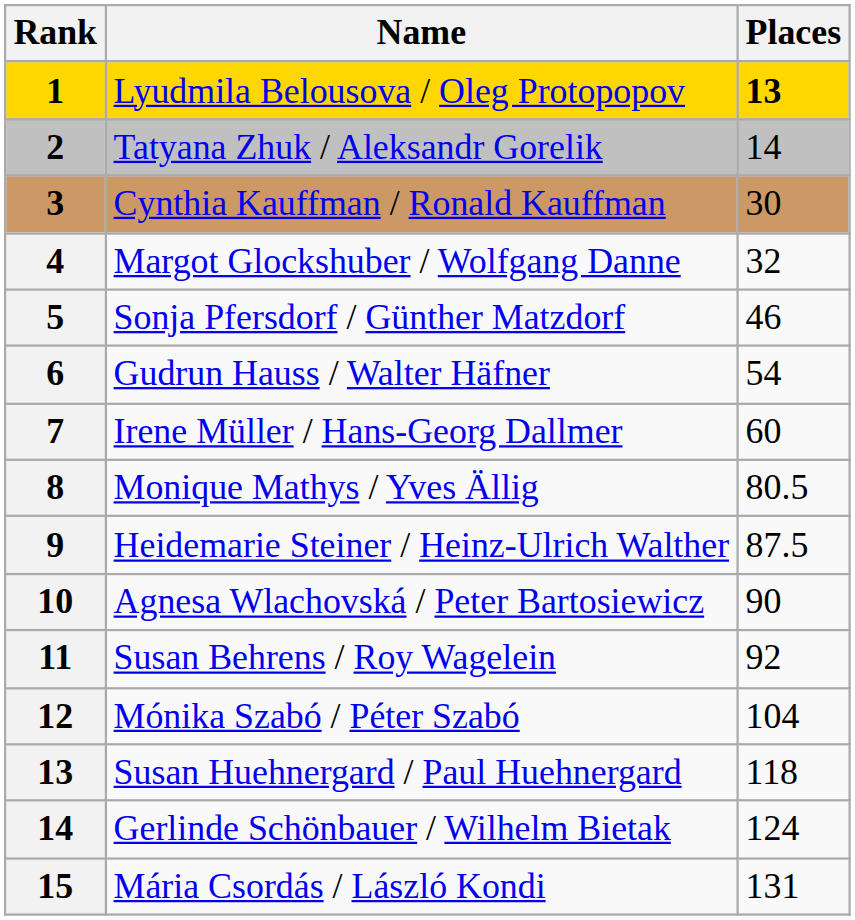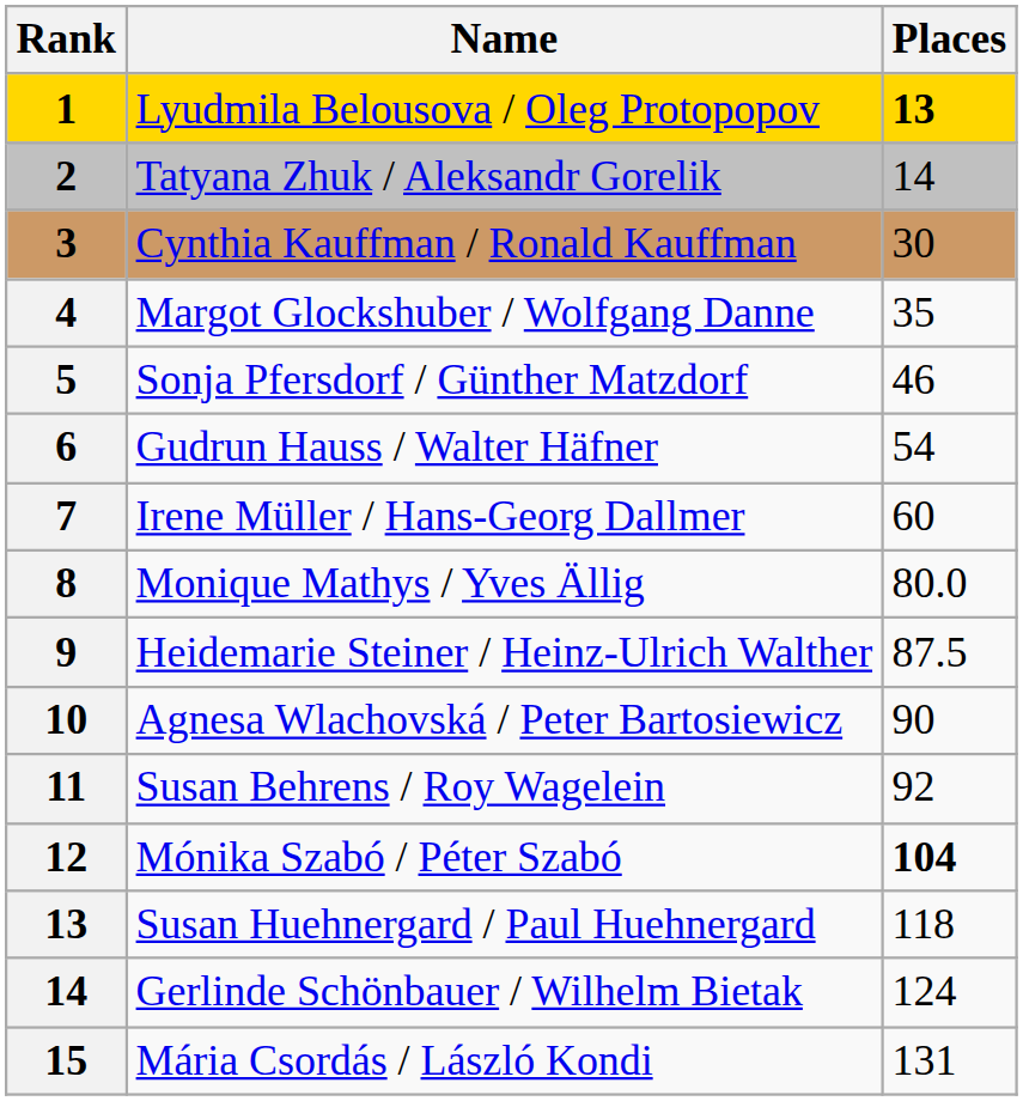Margot Glockshuber / Wolfgang Danne | Places: 32 -> 35
Monique Mathys / Yves Ällig | Places: 80.5 -> 80.0
Mónika Szabó / Péter Szabó | Places: normal -> bold
